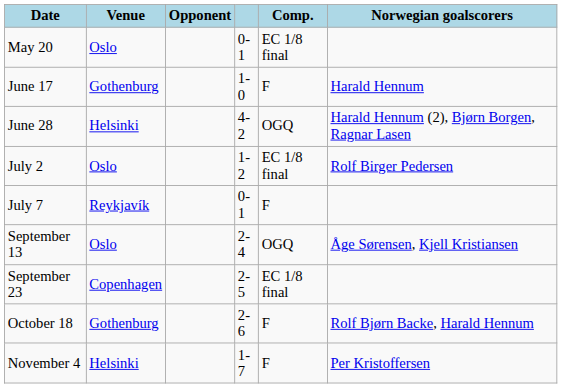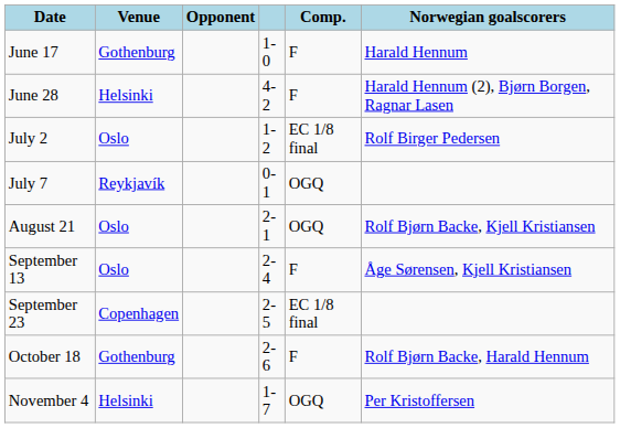- row: May 20 | Oslo | 0-1 | EC 1/8 final
June 28 | Comp.: OGQ -> F
July 7 | Comp.: F -> OGQ
+ row: August 21 | Oslo | 2-1 | OGQ | Rolf Bjørn Backe, Kjell Kristiansen
September 13 | Comp.: OGQ -> F
November 4 | Comp.: F -> OGQ
